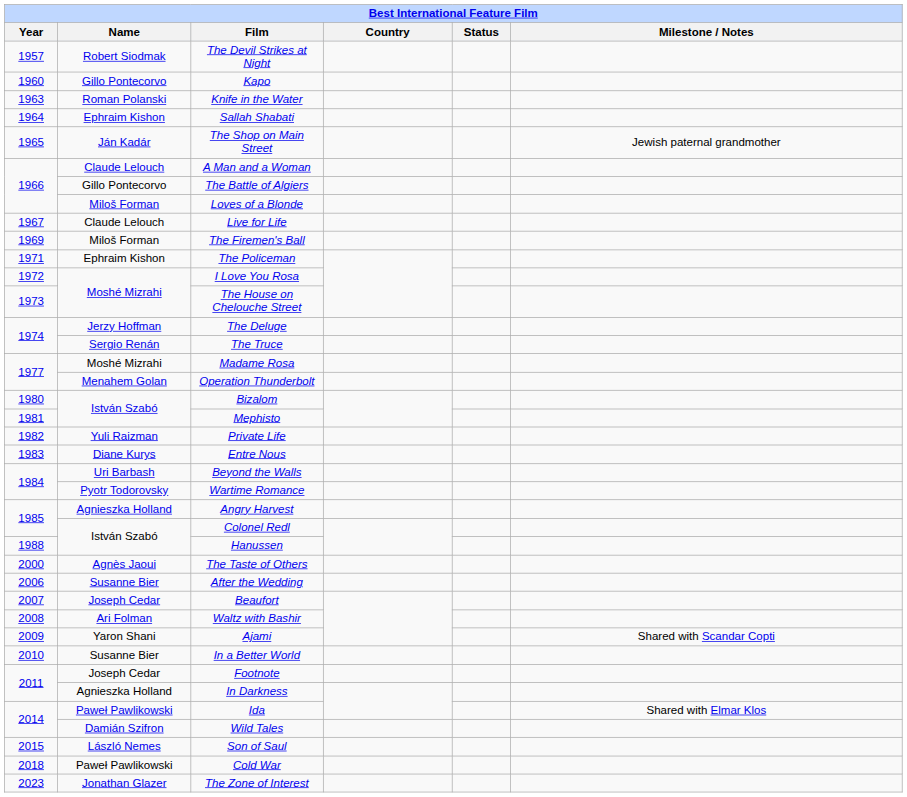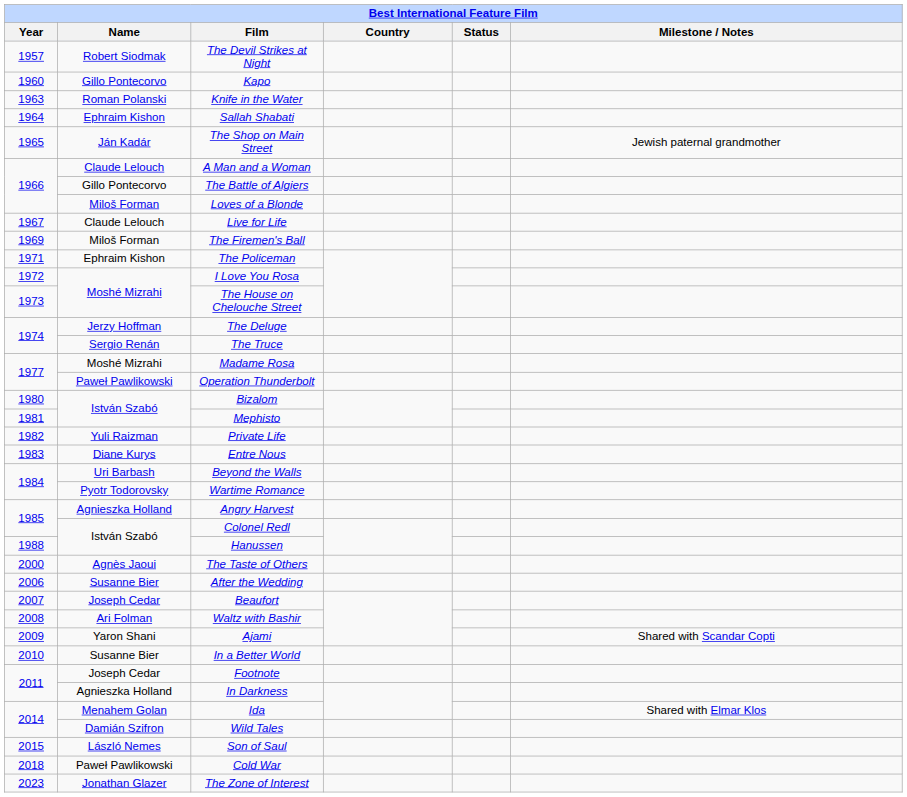Operation Thunderbolt | Name: Menahem Golan -> Paweł Pawlikowski
Ida | Name: Paweł Pawlikowski -> Menahem Golan
